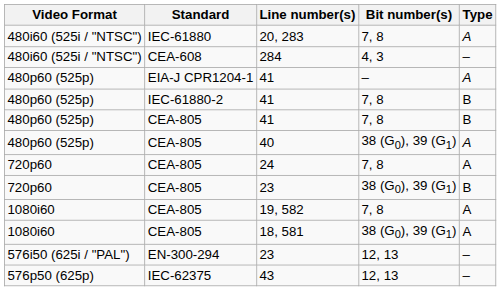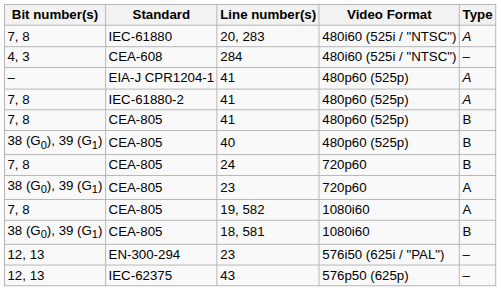columns swapped: Video Format <-> Bit number(s)
IEC-61880-2 / 41 | Type: B -> A
40 | Type: A -> B
24 | Type: A -> B
CEA-805 / 23 | Type: B -> A
18, 581 | Type: A -> B
